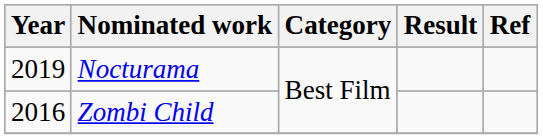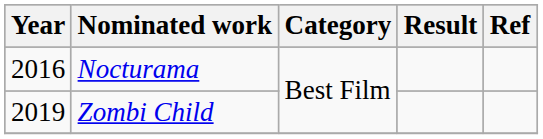Nocturama | Year: 2019 -> 2016
Zombi Child | Year: 2016 -> 2019
